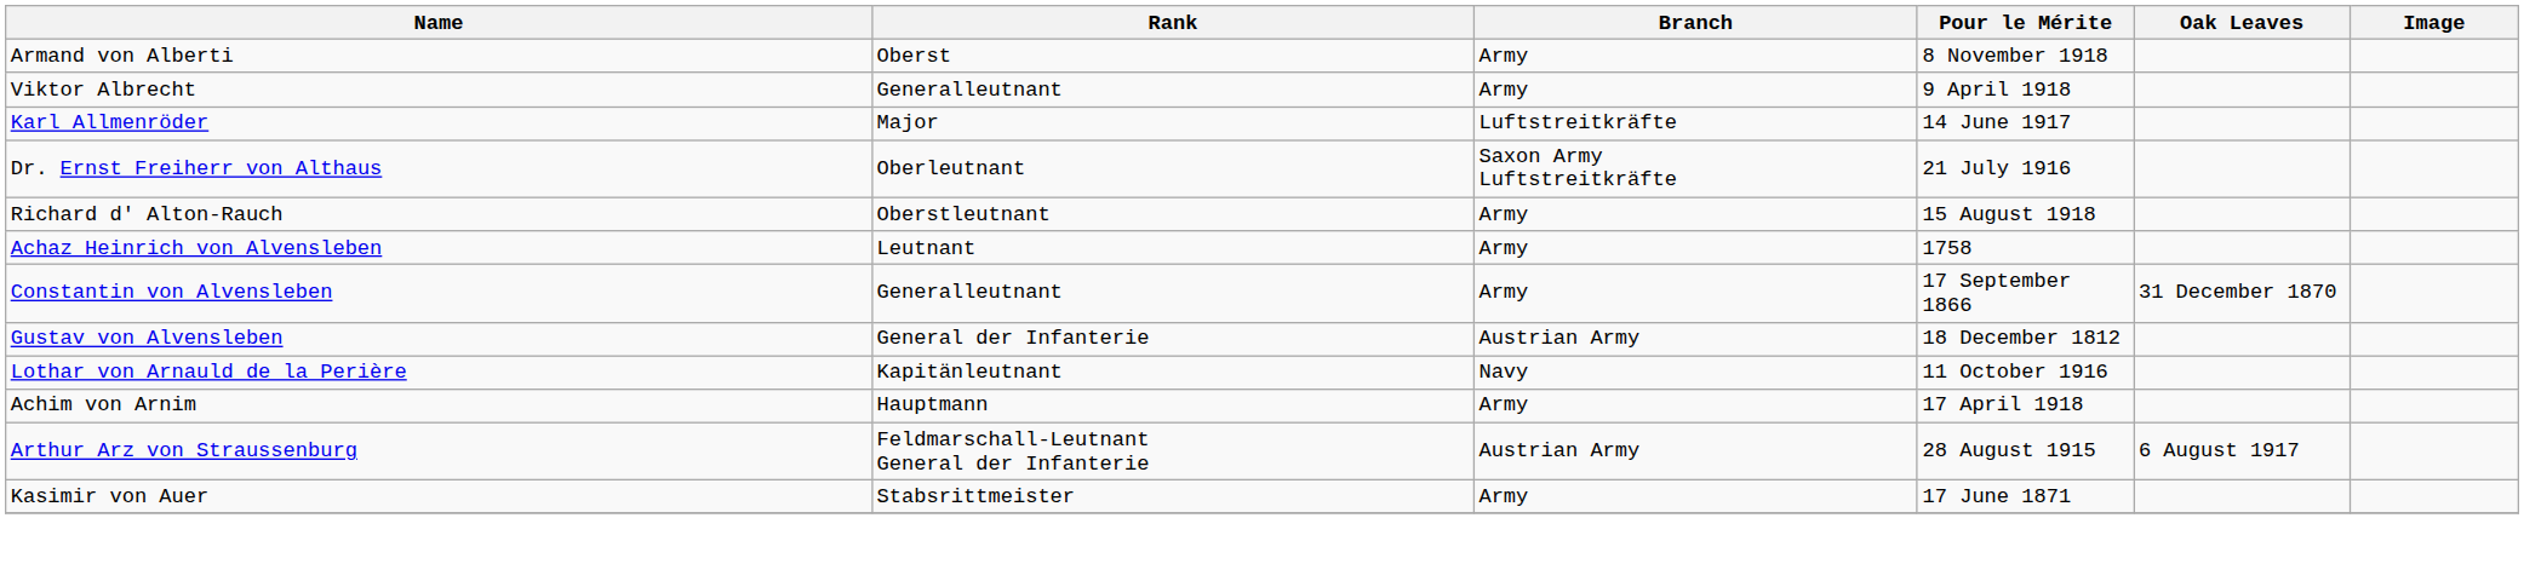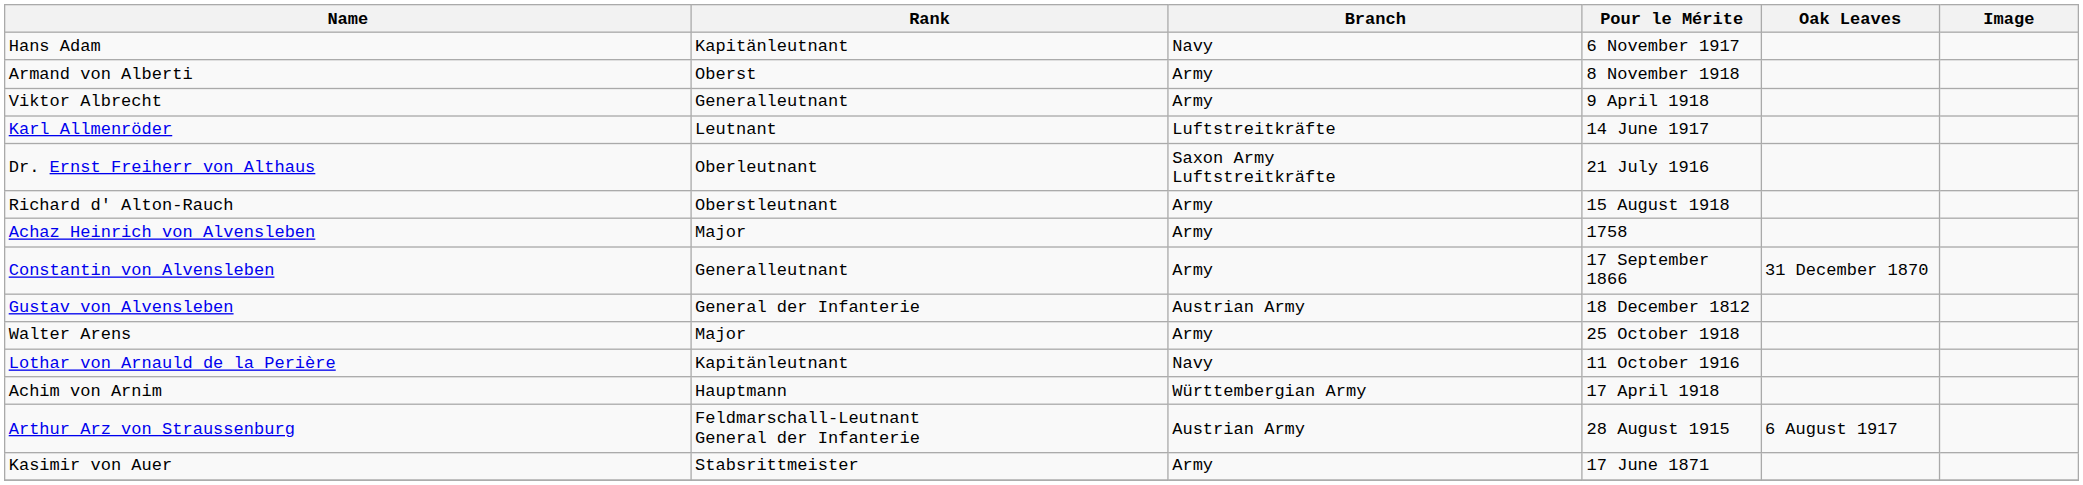+ row: Hans Adam | Kapitänleutnant | Navy | 6 November 1917
Karl Allmenröder | Rank: Major -> Leutnant
Achaz Heinrich von Alvensleben | Rank: Leutnant -> Major
+ row: Walter Arens | Major | Army | 25 October 1918
Achim von Arnim | Branch: Army -> Württembergian Army
